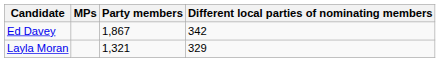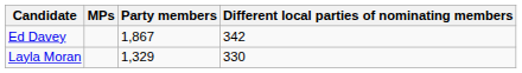Layla Moran | Party members: 1,321 -> 1,329
Layla Moran | Different local parties of nominating members: 329 -> 330
